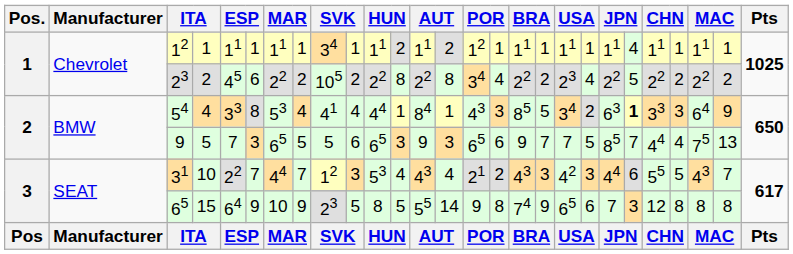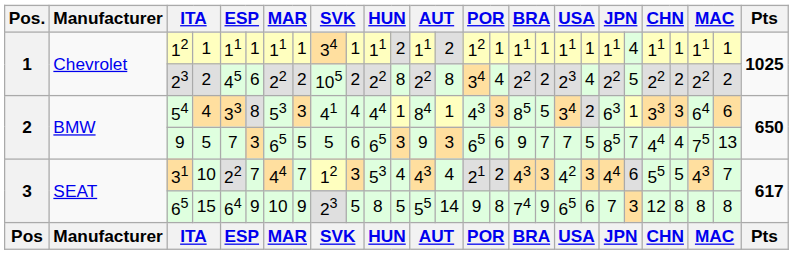54 | column 8: 4 -> 3
54 | column 22: bold -> normal
54 | column 26: 9 -> 6
